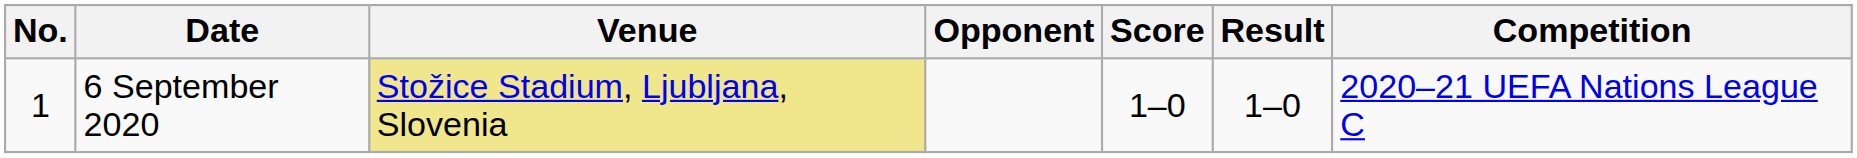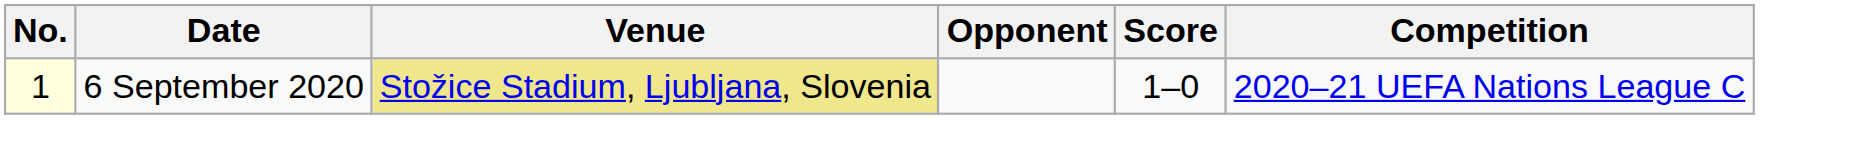- column: Result | 1–0
6 September 2020 | No.: no background -> lightyellow background
